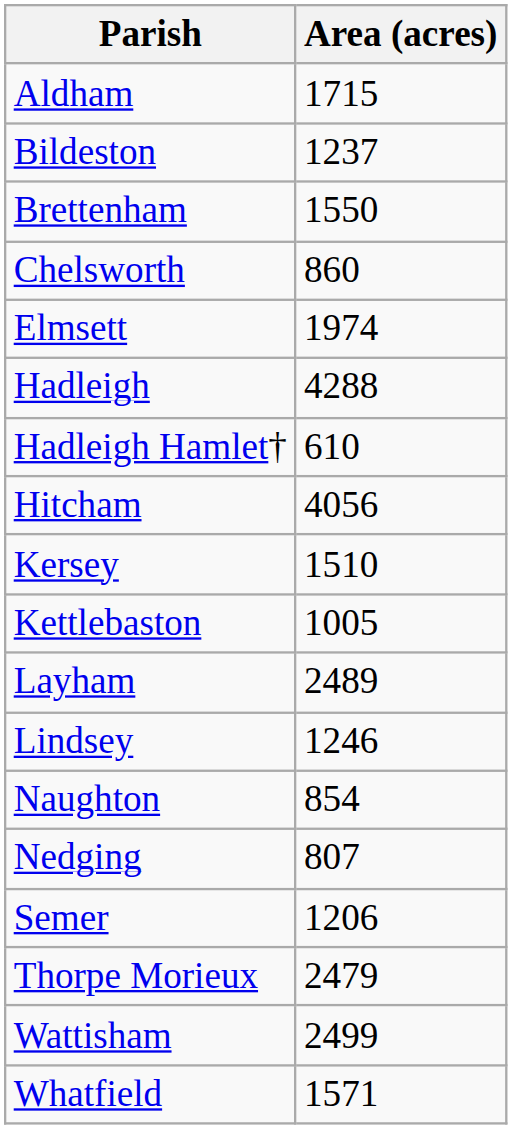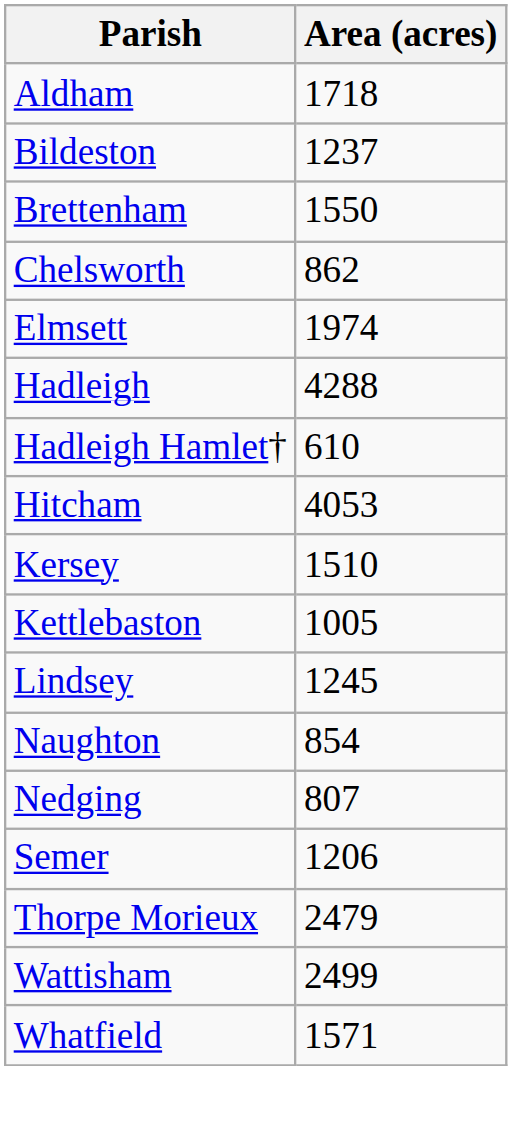Aldham | Area (acres): 1715 -> 1718
Chelsworth | Area (acres): 860 -> 862
Hitcham | Area (acres): 4056 -> 4053
- row: Layham | 2489
Lindsey | Area (acres): 1246 -> 1245
